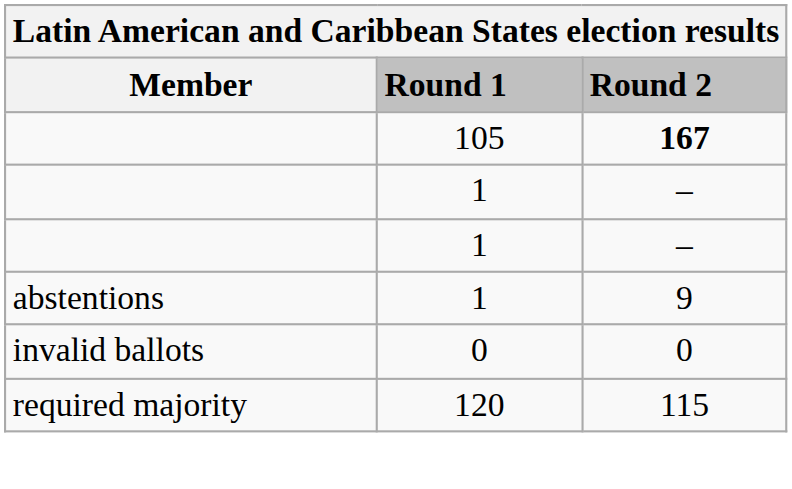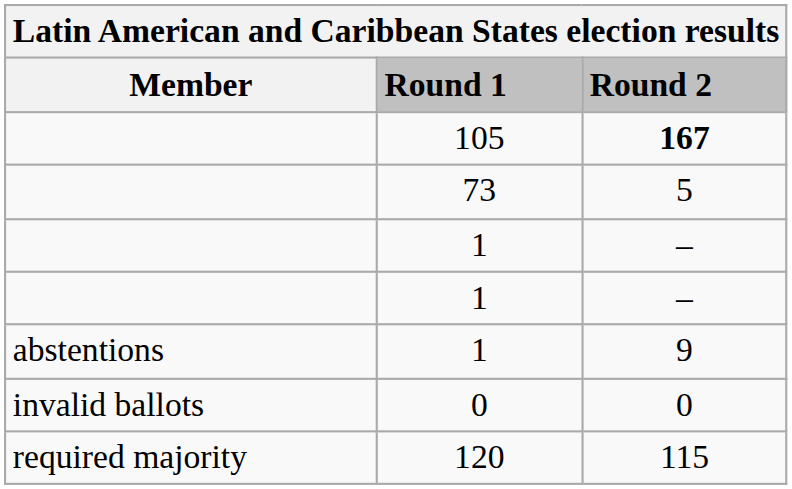+ row: 73 | 5
